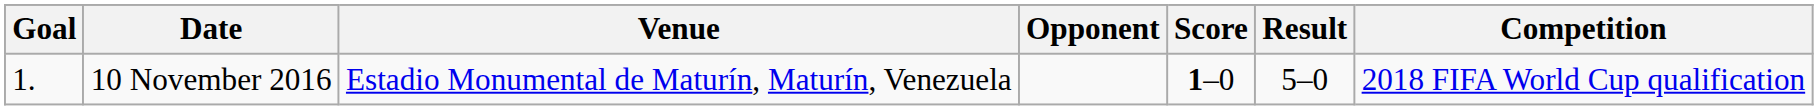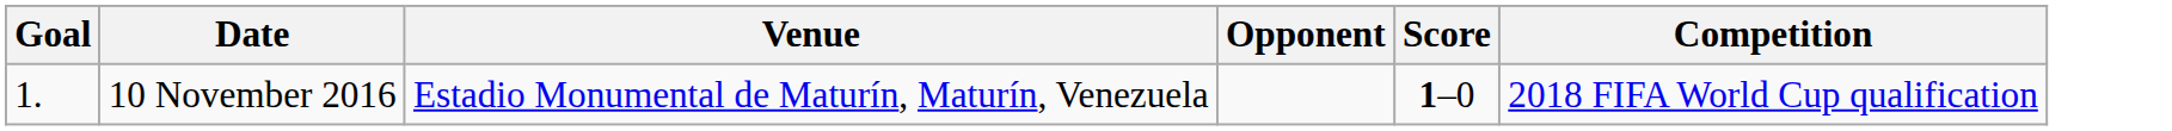- column: Result | 5–0
